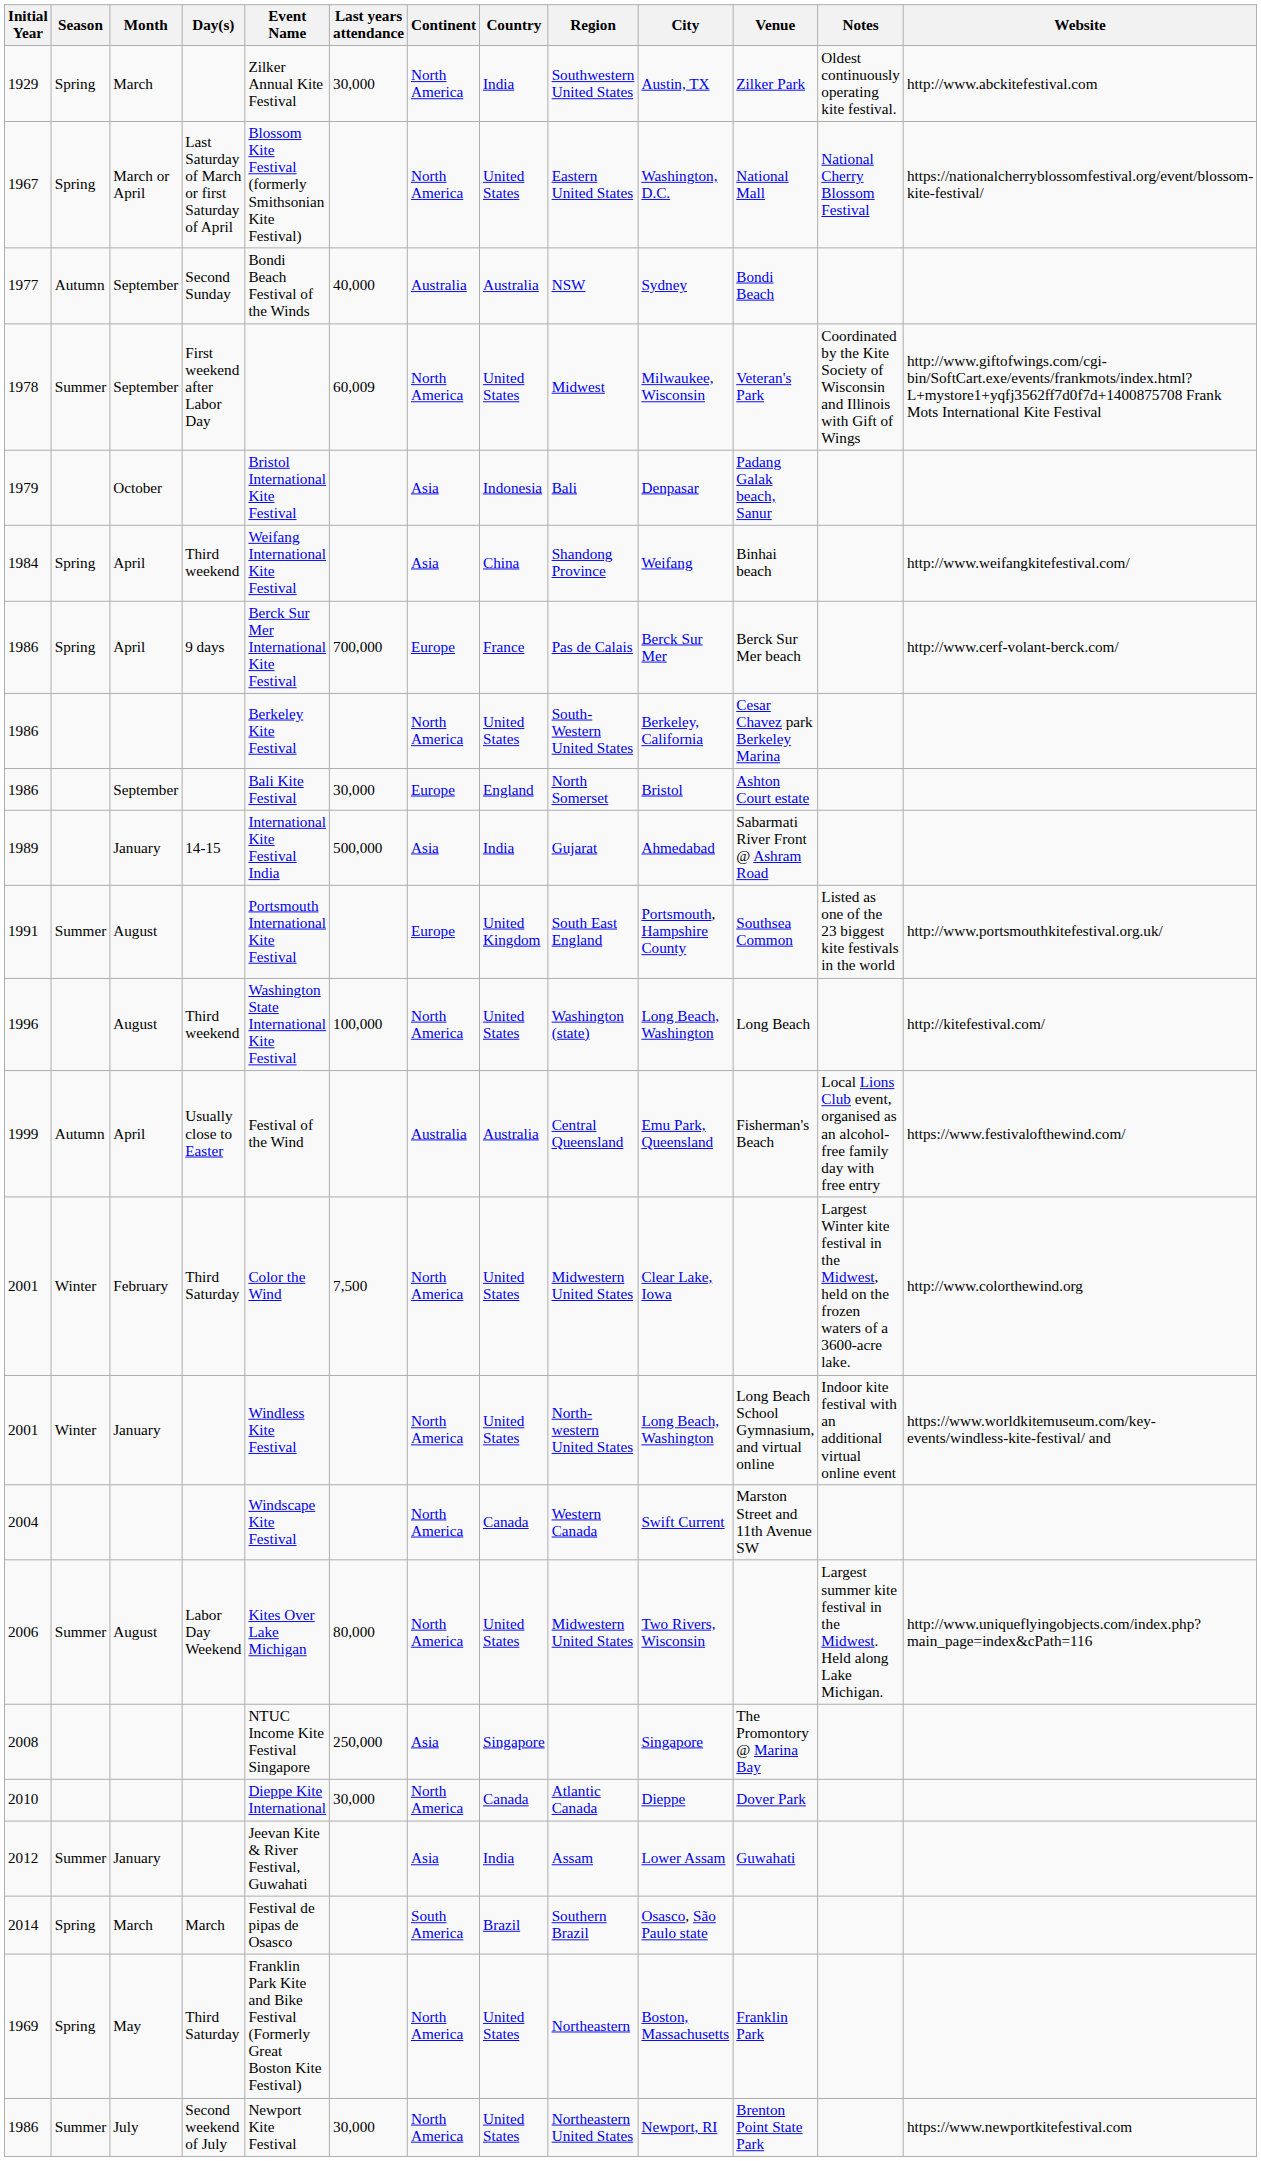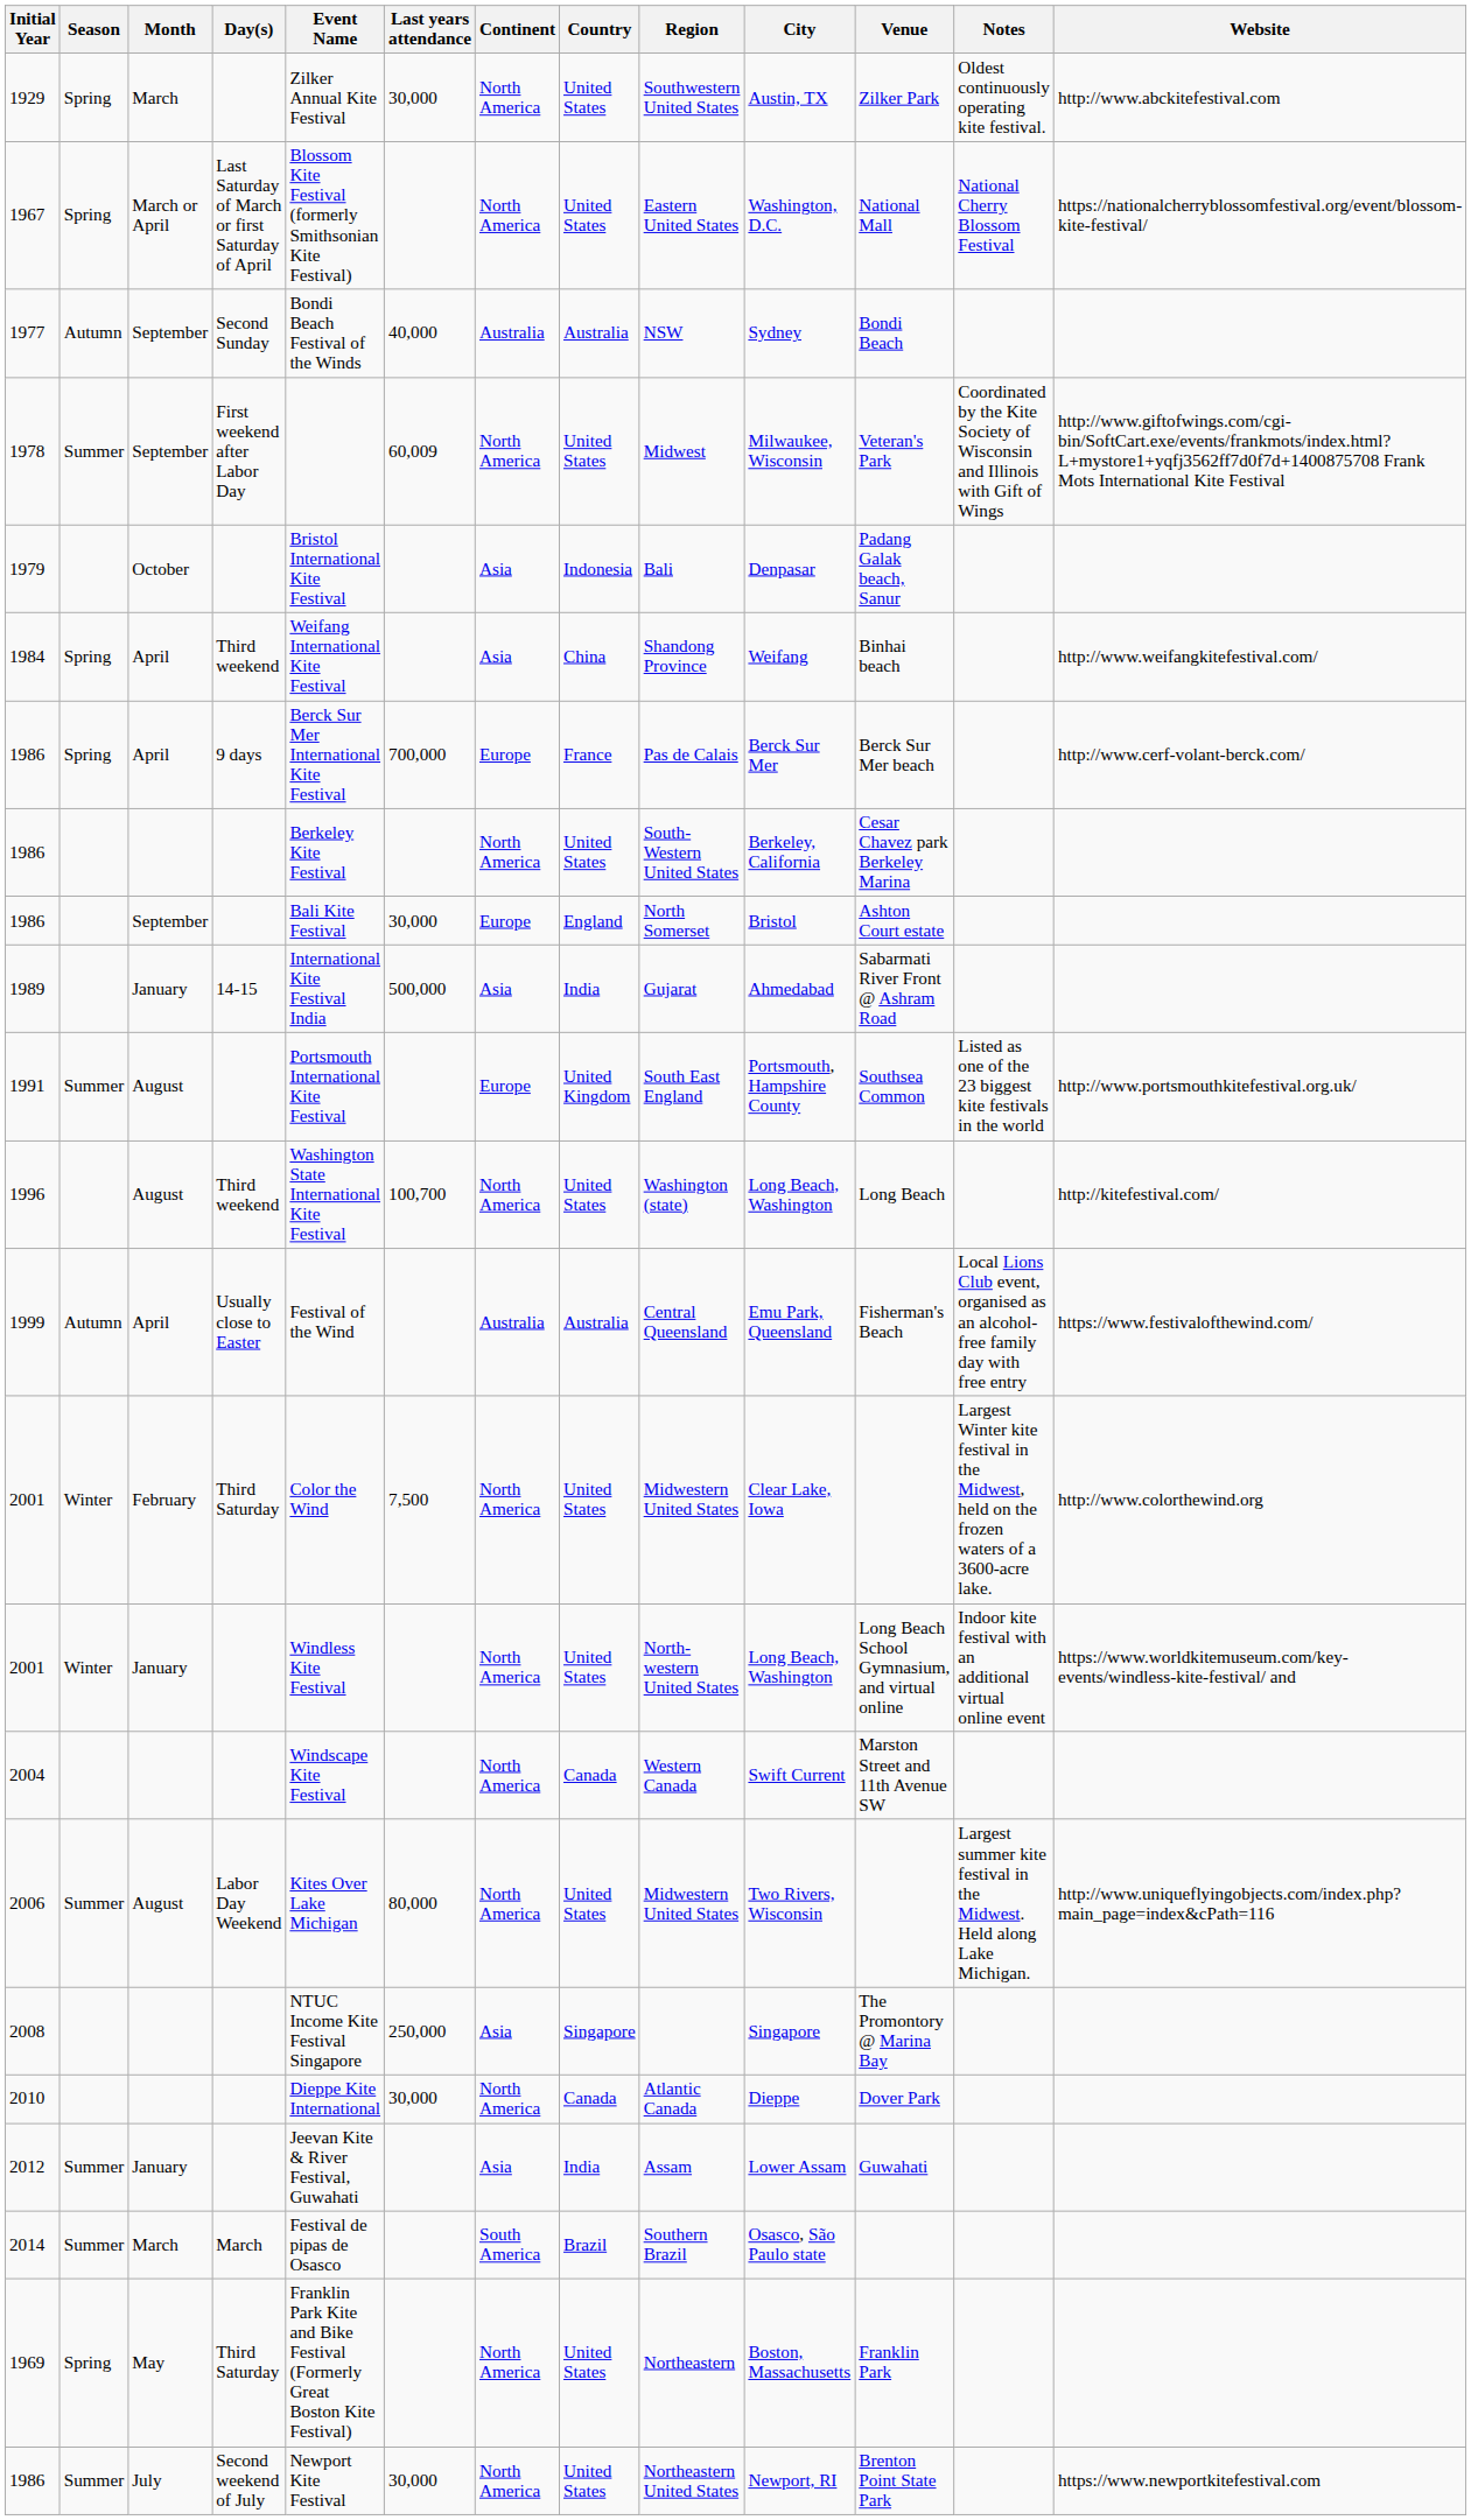1929 | Country: India -> United States
1996 | Last years attendance: 100,000 -> 100,700
2014 | Season: Spring -> Summer
